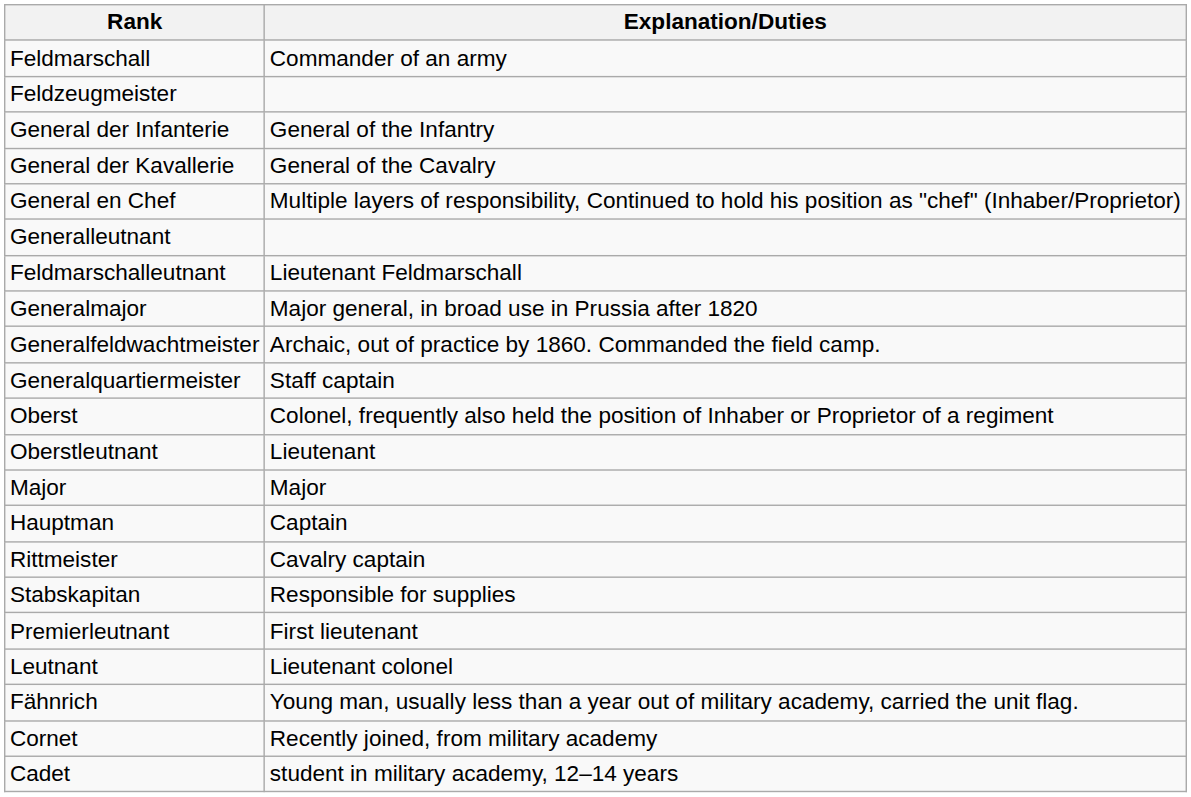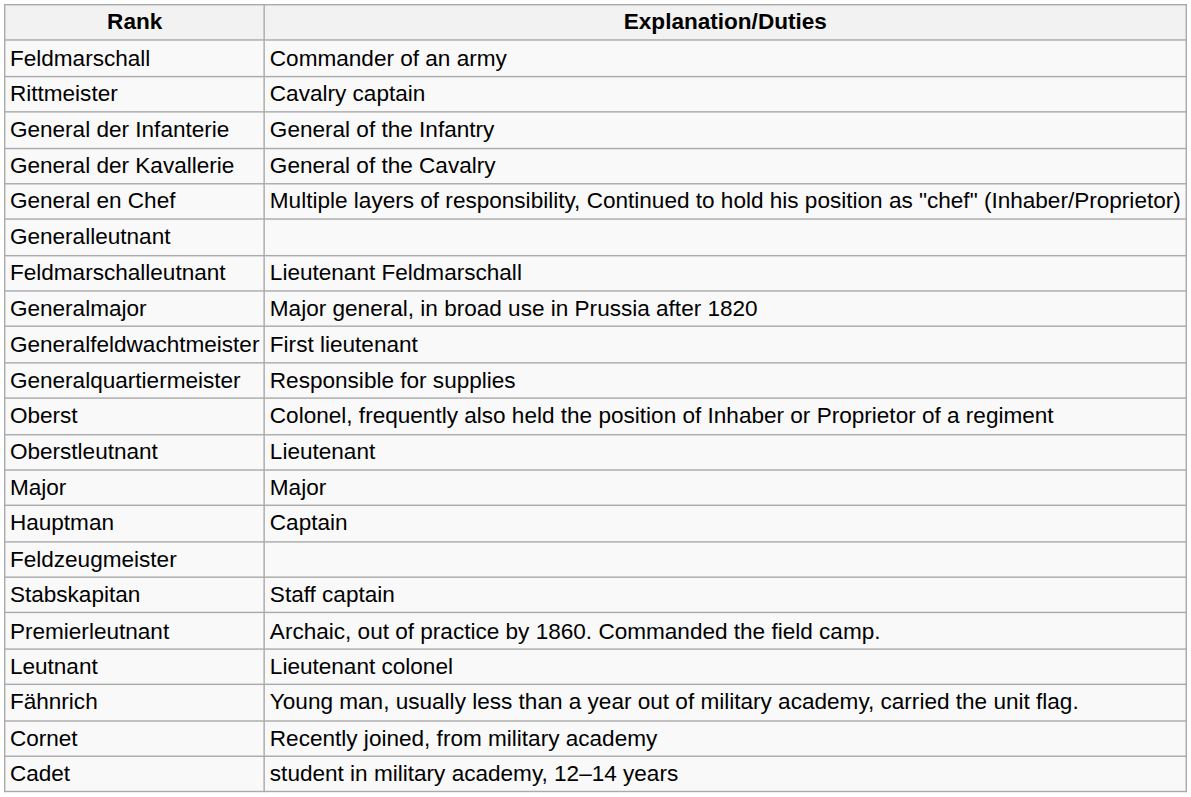rows swapped: Feldzeugmeister <-> Rittmeister
Generalfeldwachtmeister | Explanation/Duties: Archaic, out of practice by 1860. Commanded the field camp. -> First lieutenant
Generalquartiermeister | Explanation/Duties: Staff captain -> Responsible for supplies
Stabskapitan | Explanation/Duties: Responsible for supplies -> Staff captain
Premierleutnant | Explanation/Duties: First lieutenant -> Archaic, out of practice by 1860. Commanded the field camp.
